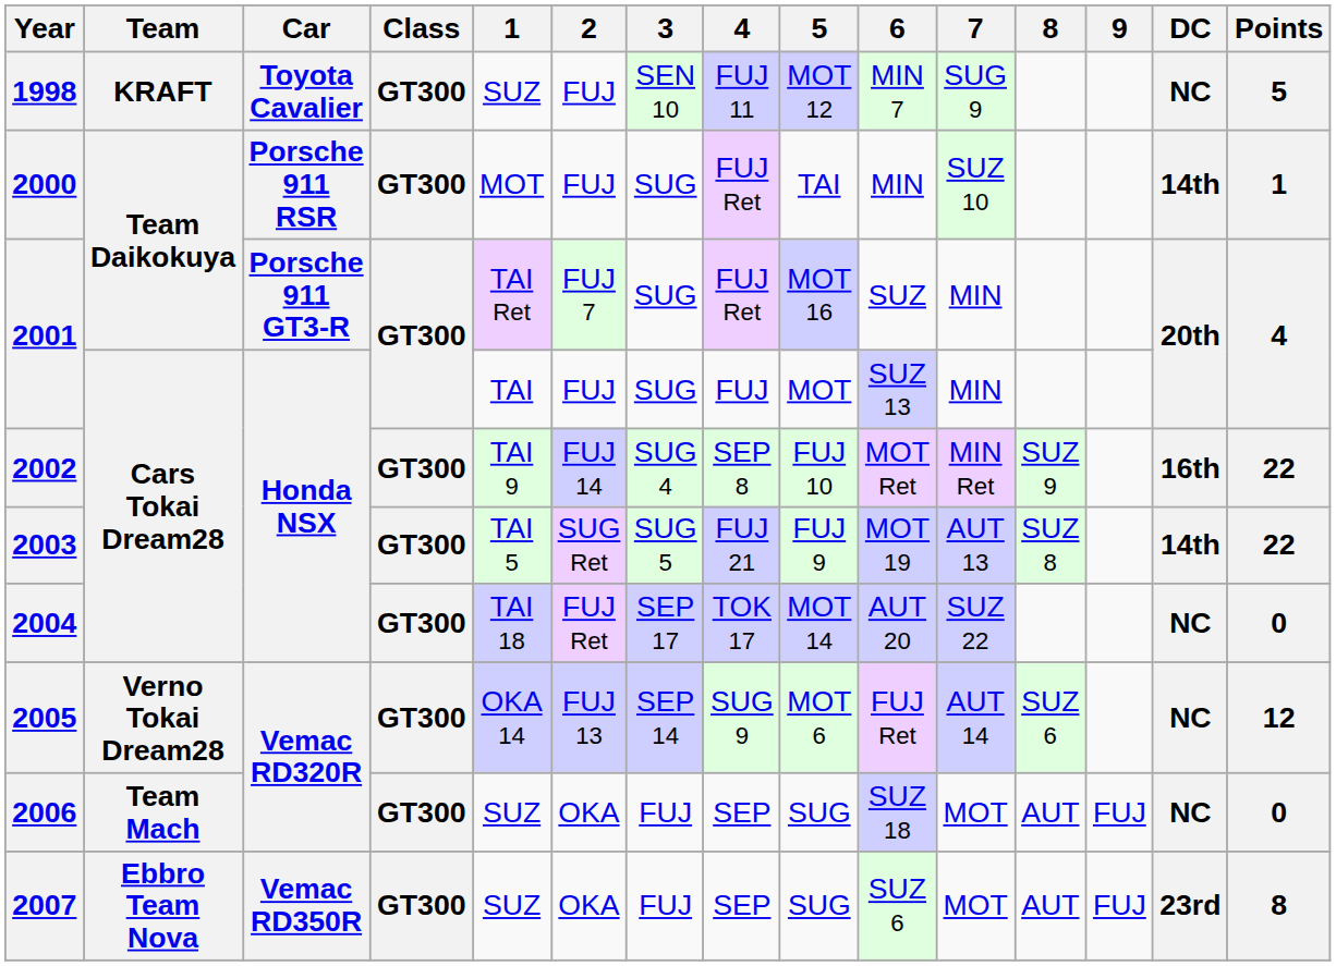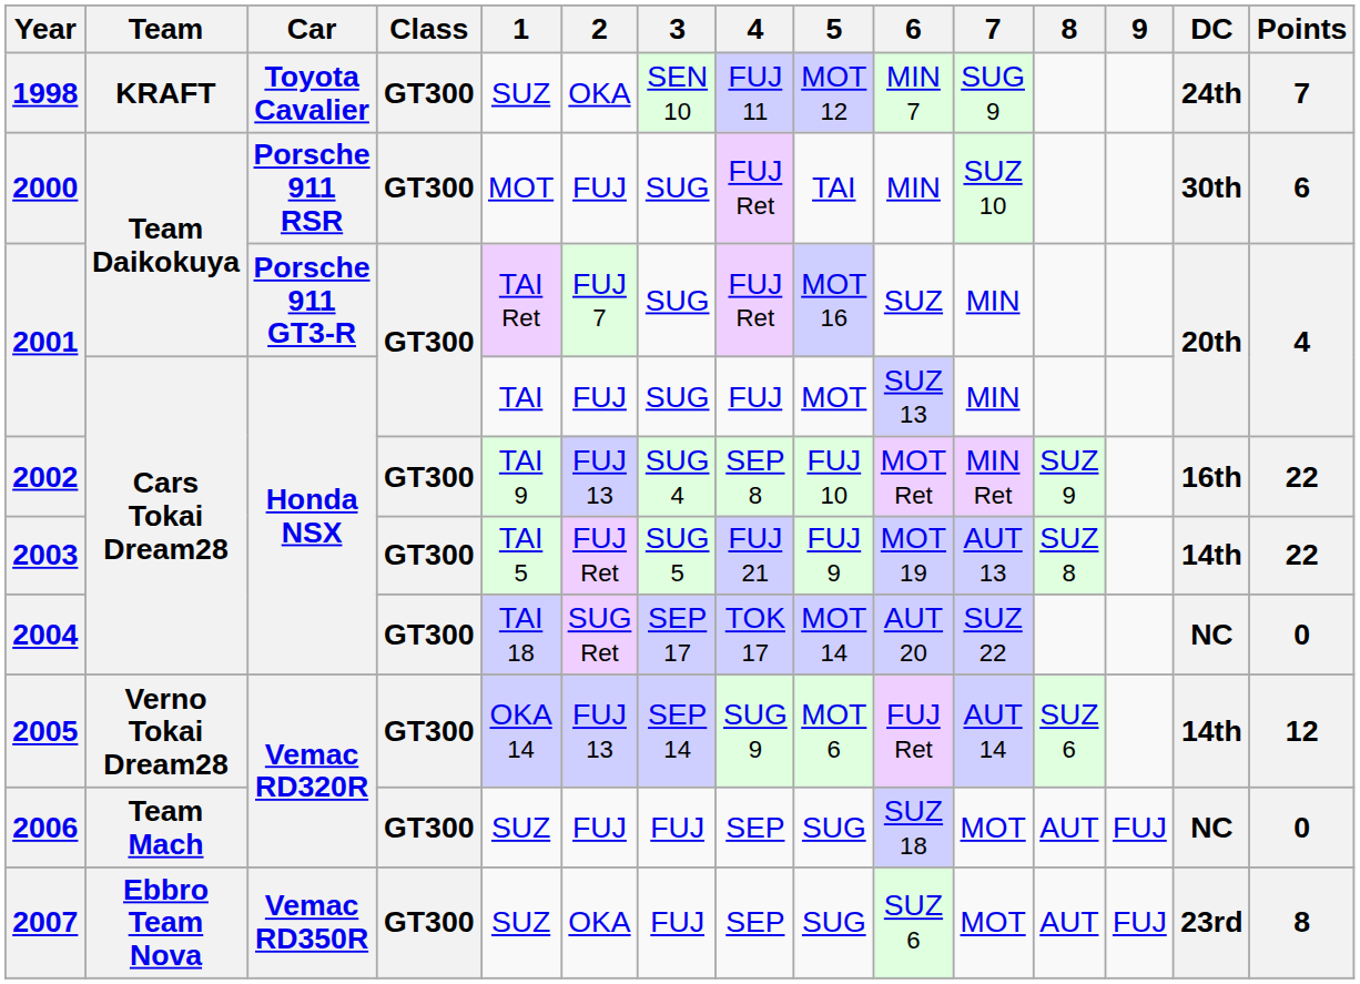1998 | 2: FUJ -> OKA
1998 | DC: NC -> 24th
1998 | Points: 5 -> 7
2000 | DC: 14th -> 30th
2000 | Points: 1 -> 6
2002 | 2: FUJ 14 -> FUJ 13
2003 | 2: SUG Ret -> FUJ Ret
2004 | 2: FUJ Ret -> SUG Ret
2005 | DC: NC -> 14th
2006 | 2: OKA -> FUJ
